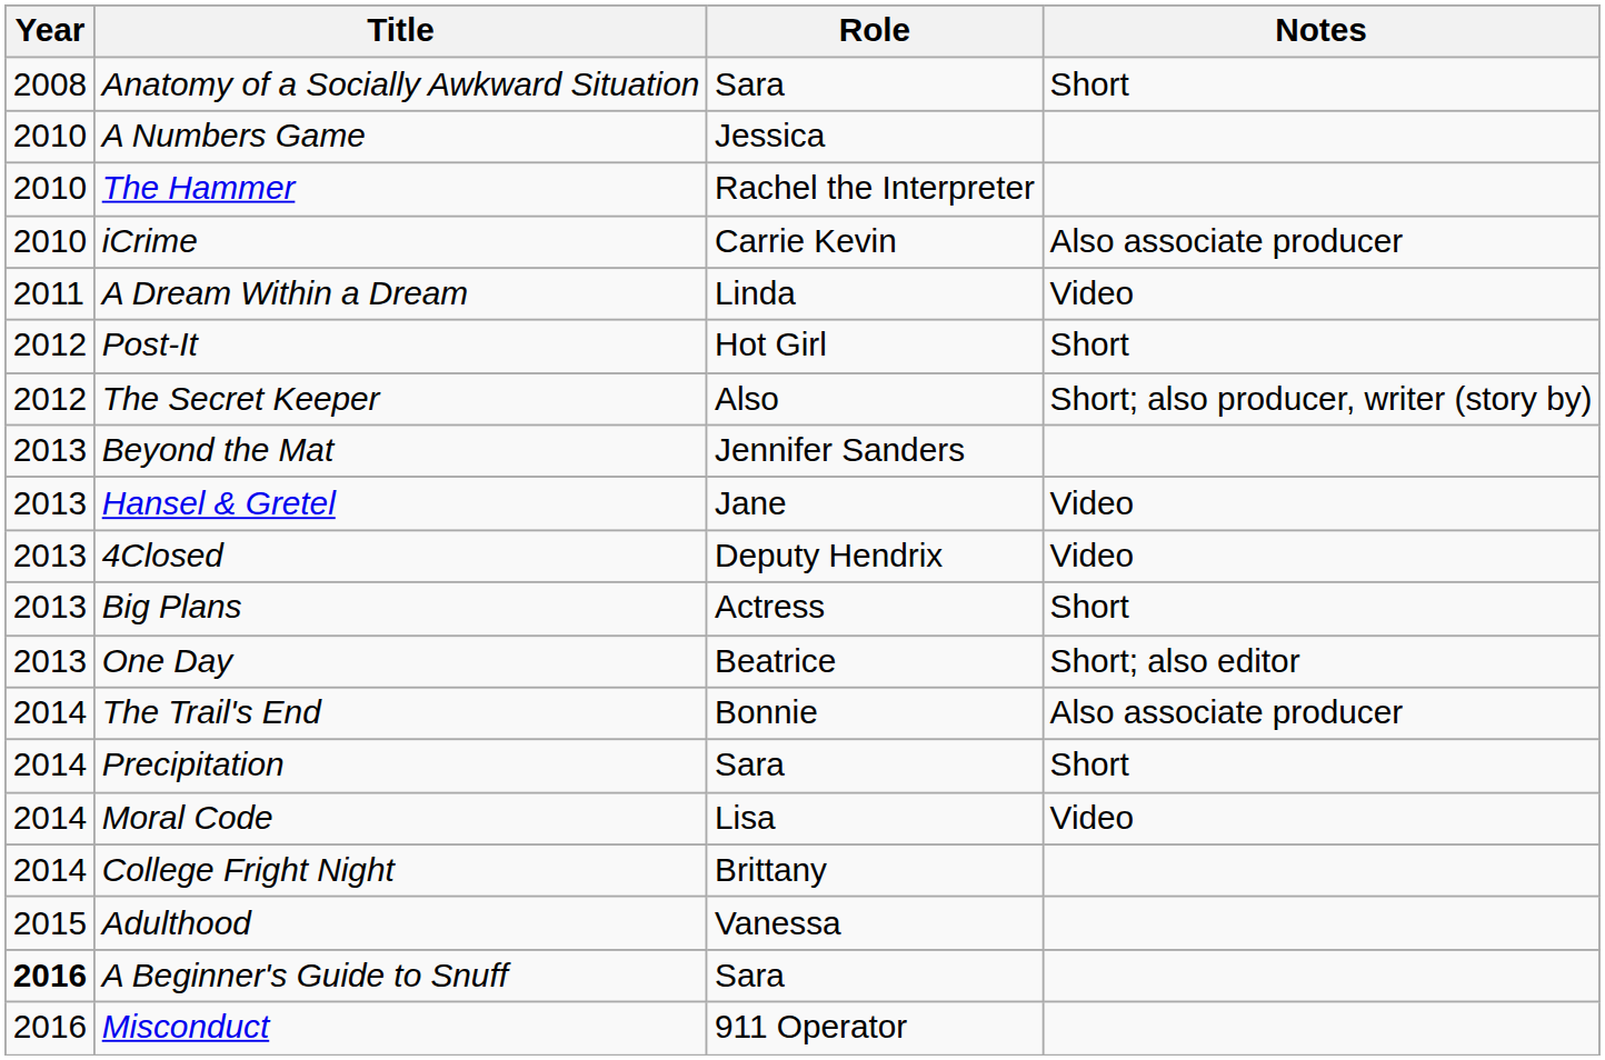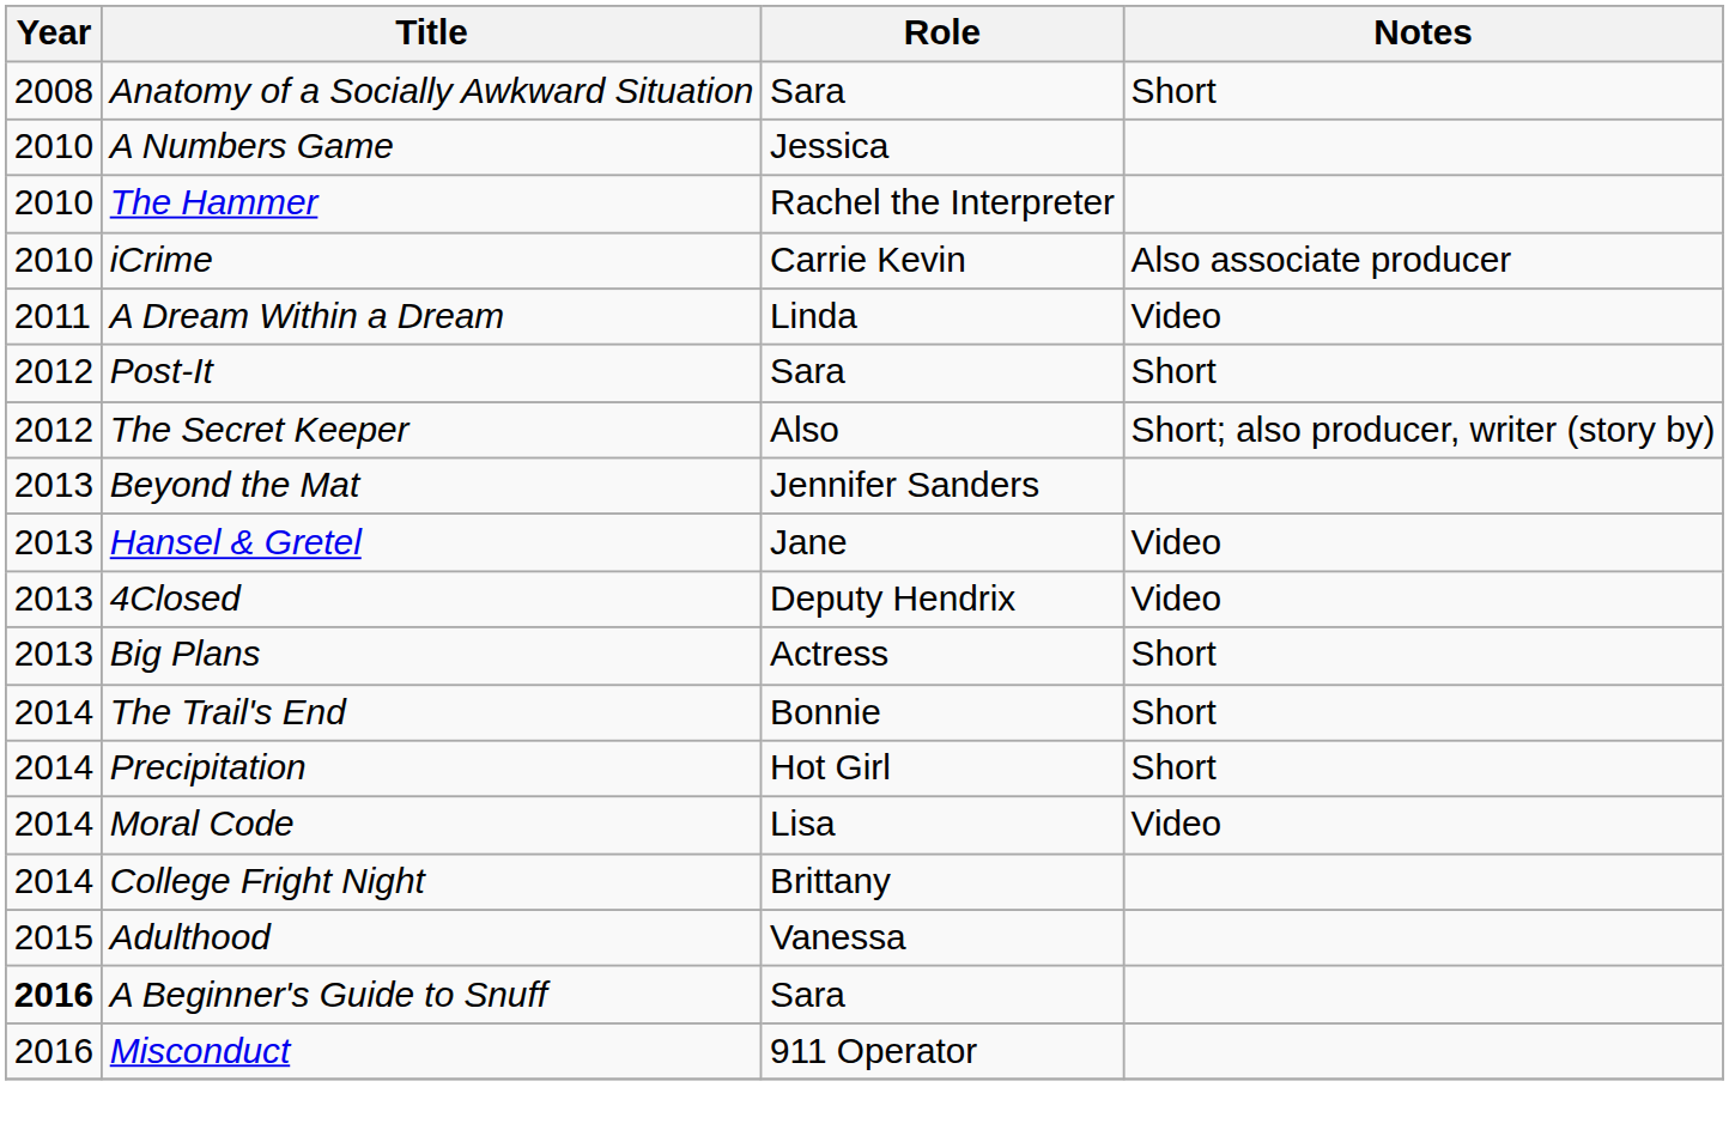Post-It | Role: Hot Girl -> Sara
- row: 2013 | One Day | Beatrice | Short; also editor
The Trail's End | Notes: Also associate producer -> Short
Precipitation | Role: Sara -> Hot Girl
